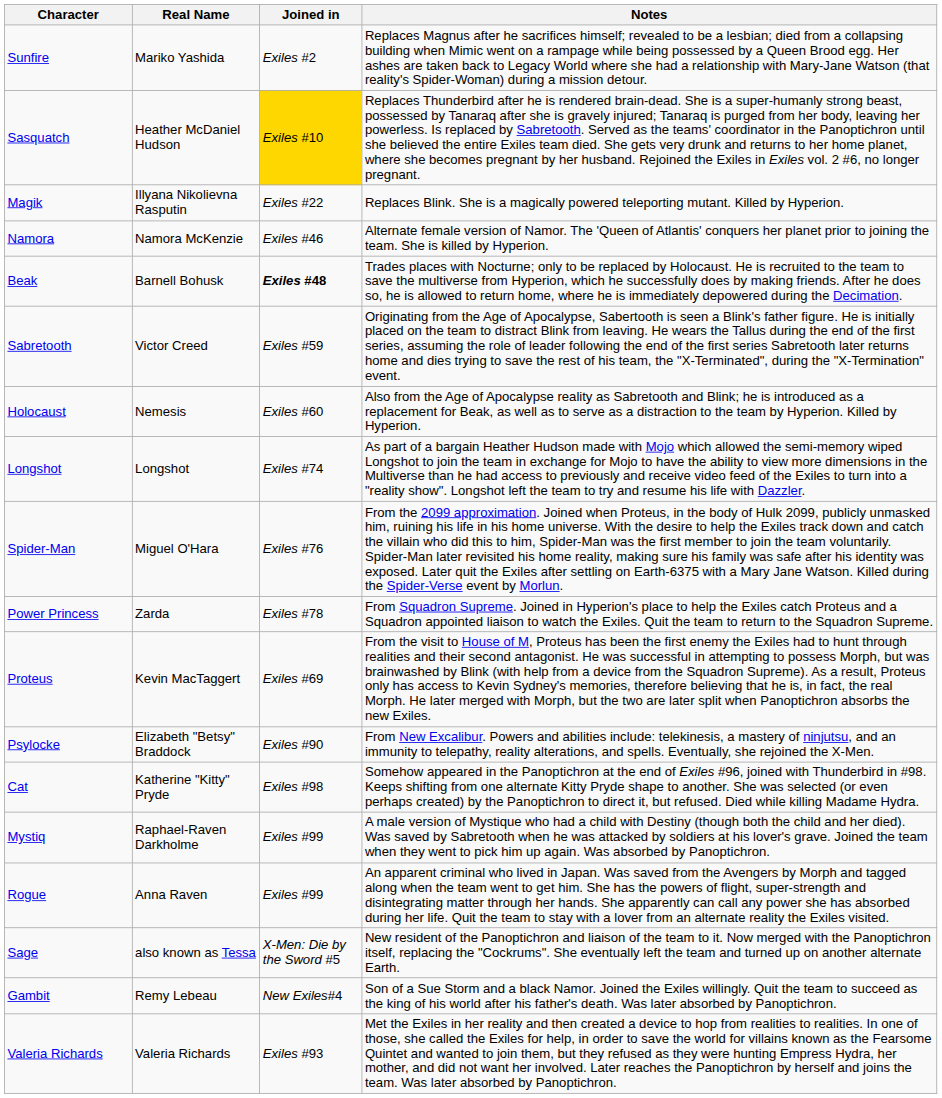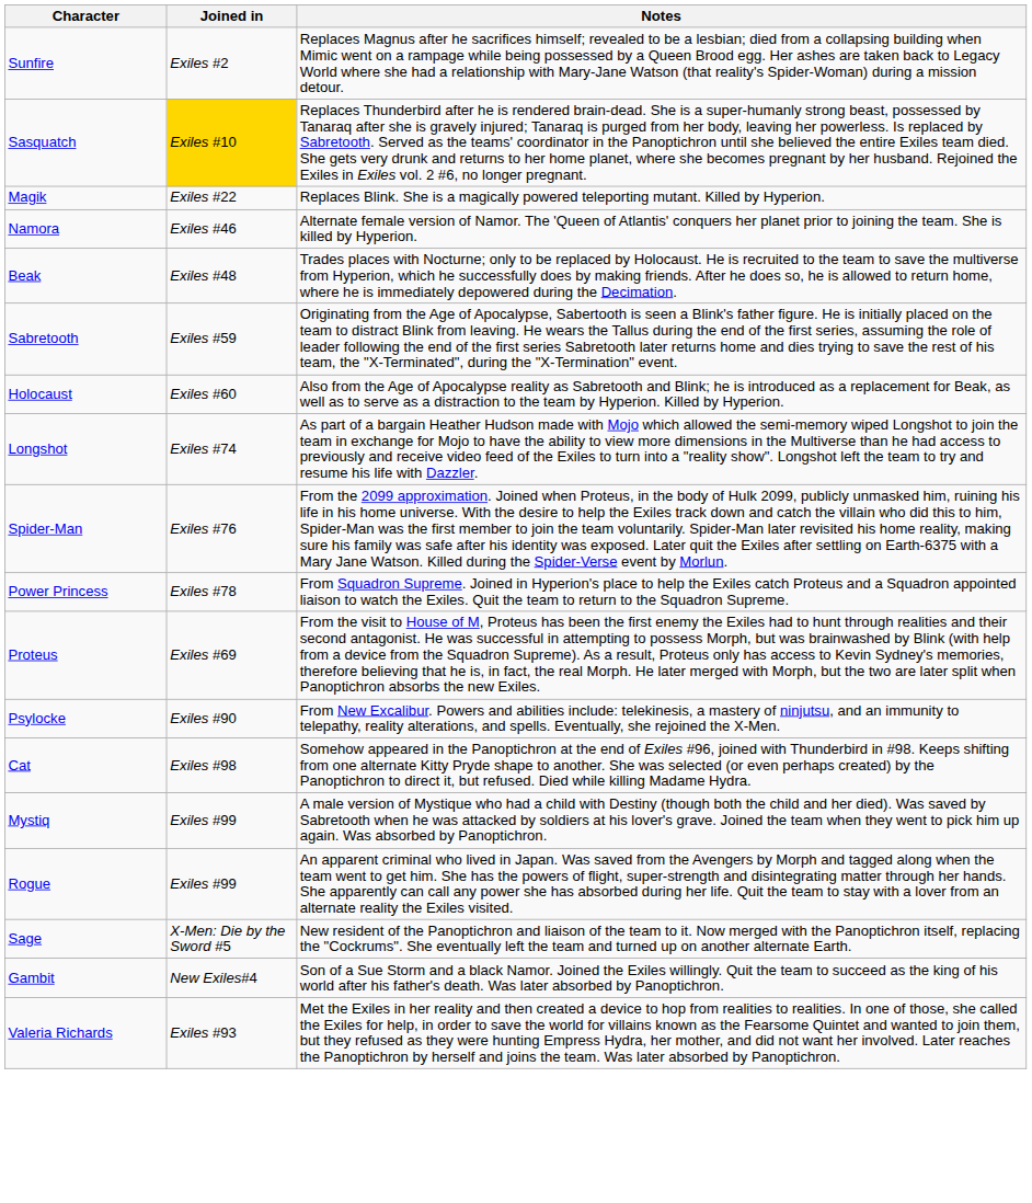- column: Real Name | Mariko Yashida | Heather McDaniel Hudson | Illyana Nikolievna Rasputin | Namora McKenzie | Barnell Bohusk | Victor Creed | Nemesis | Longshot | Miguel O'Hara | Zarda | Kevin MacTaggert | Elizabeth "Betsy" Braddock | Katherine "Kitty" Pryde | Raphael-Raven Darkholme | Anna Raven | also known as Tessa | Remy Lebeau | Valeria Richards
Beak | Joined in: bold -> normal
